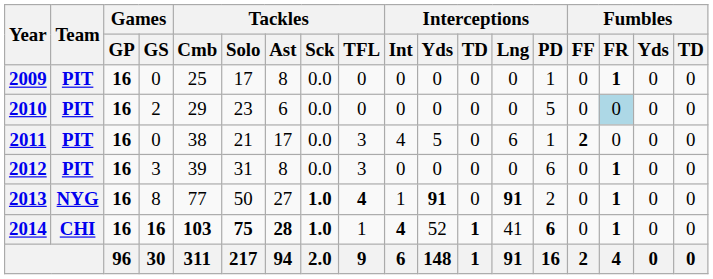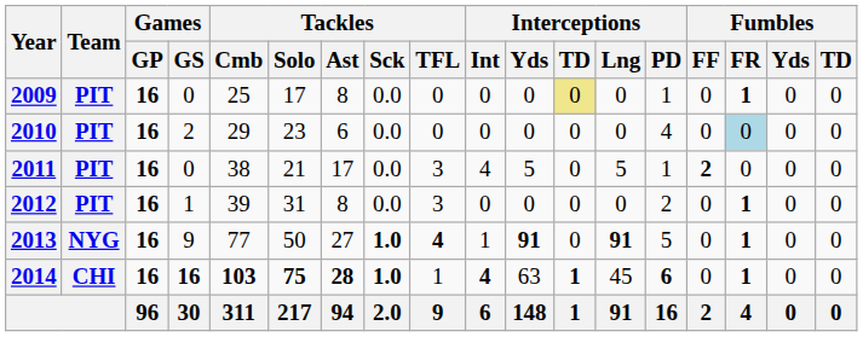2009 | Interceptions / TD: no background -> khaki background
2010 | Interceptions / PD: 5 -> 4
2011 | Interceptions / Lng: 6 -> 5
2012 | Games / GS: 3 -> 1
2012 | Interceptions / PD: 6 -> 2
2013 | Games / GS: 8 -> 9
2013 | Interceptions / PD: 2 -> 5
2014 | Interceptions / Yds: 52 -> 63
2014 | Interceptions / Lng: 41 -> 45
